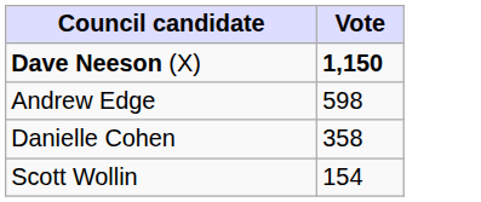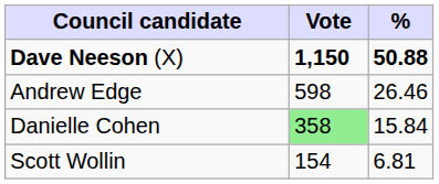+ column: % | 50.88 | 26.46 | 15.84 | 6.81
Danielle Cohen | Vote: no background -> lightgreen background
